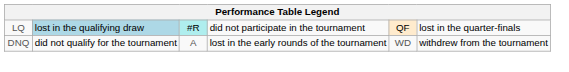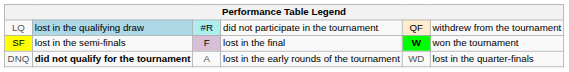LQ | column 6: lost in the quarter-finals -> withdrew from the tournament
+ row: SF | lost in the semi-finals | F | lost in the final | W | won the tournament
DNQ | column 2: normal -> bold
DNQ | column 6: withdrew from the tournament -> lost in the quarter-finals
